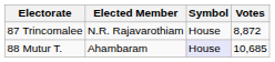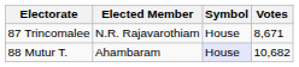87 Trincomalee | Votes: 8,872 -> 8,671
88 Mutur T. | Votes: 10,685 -> 10,682
